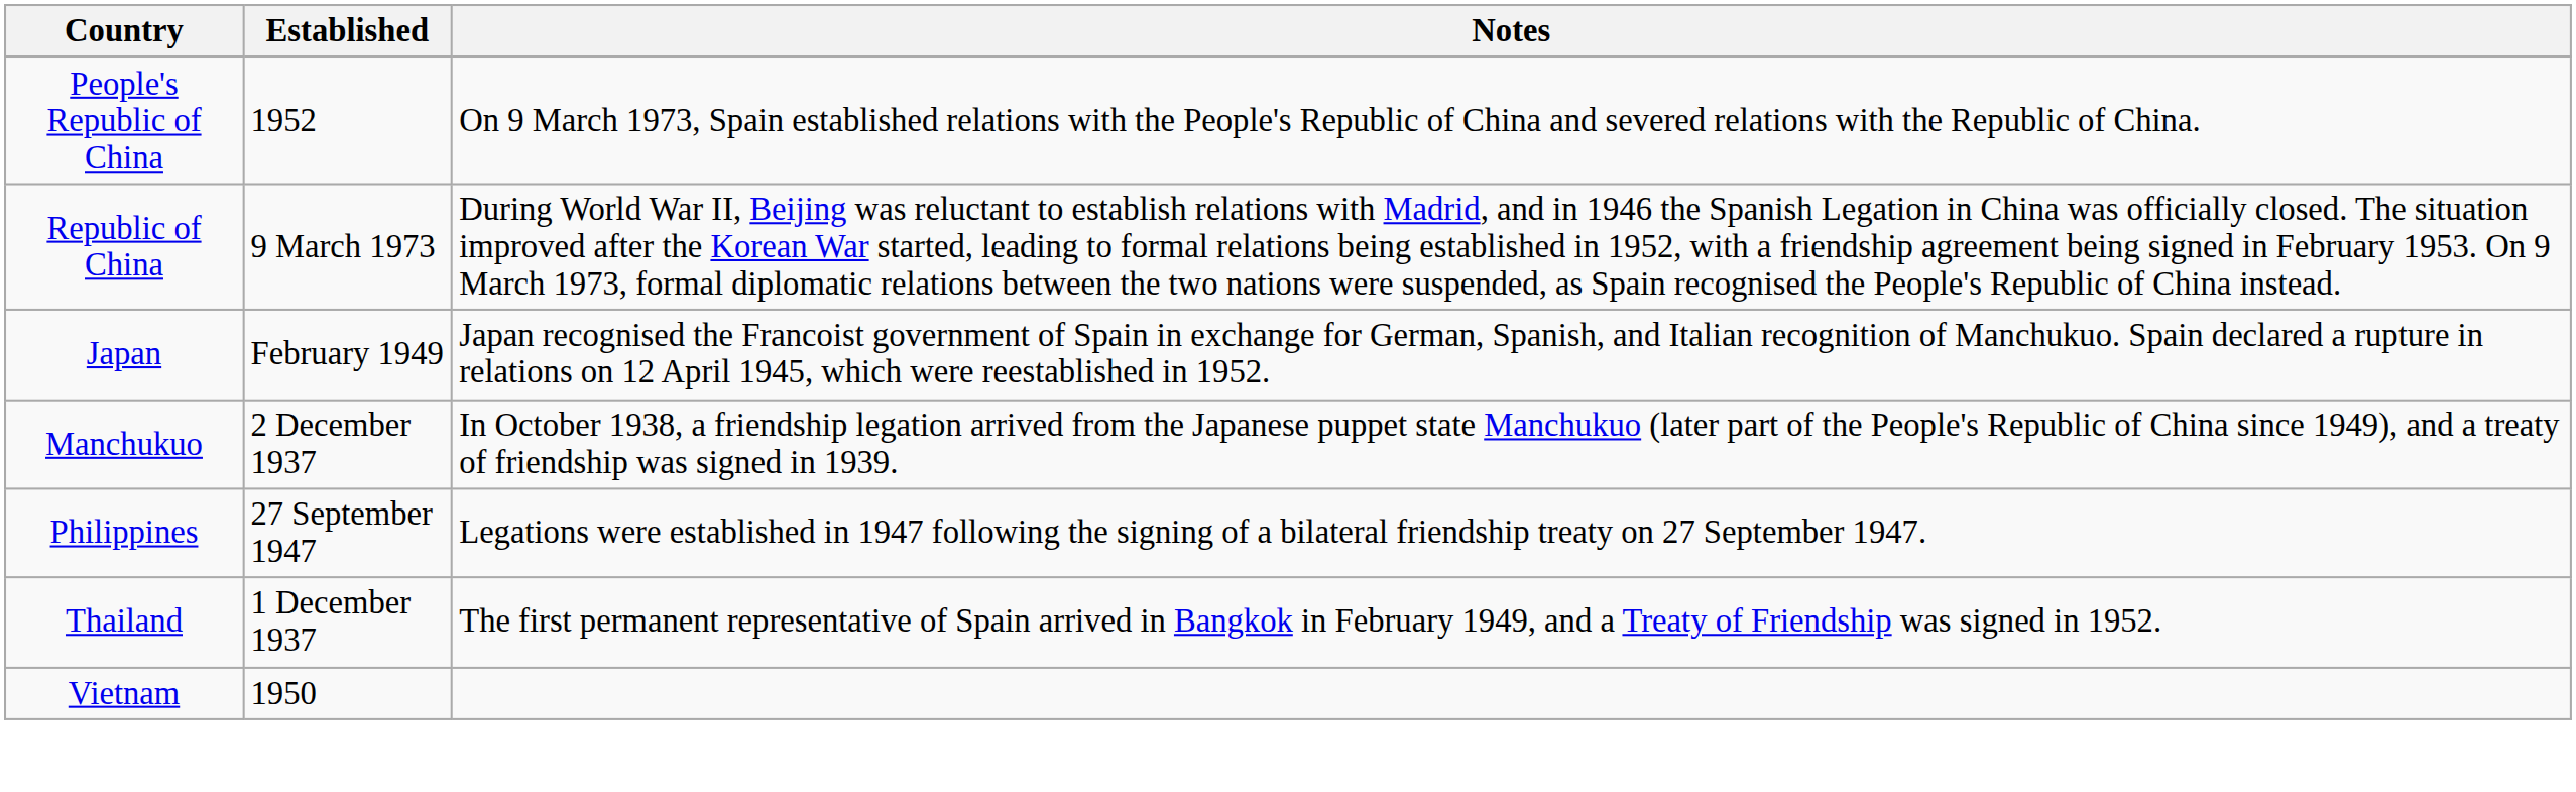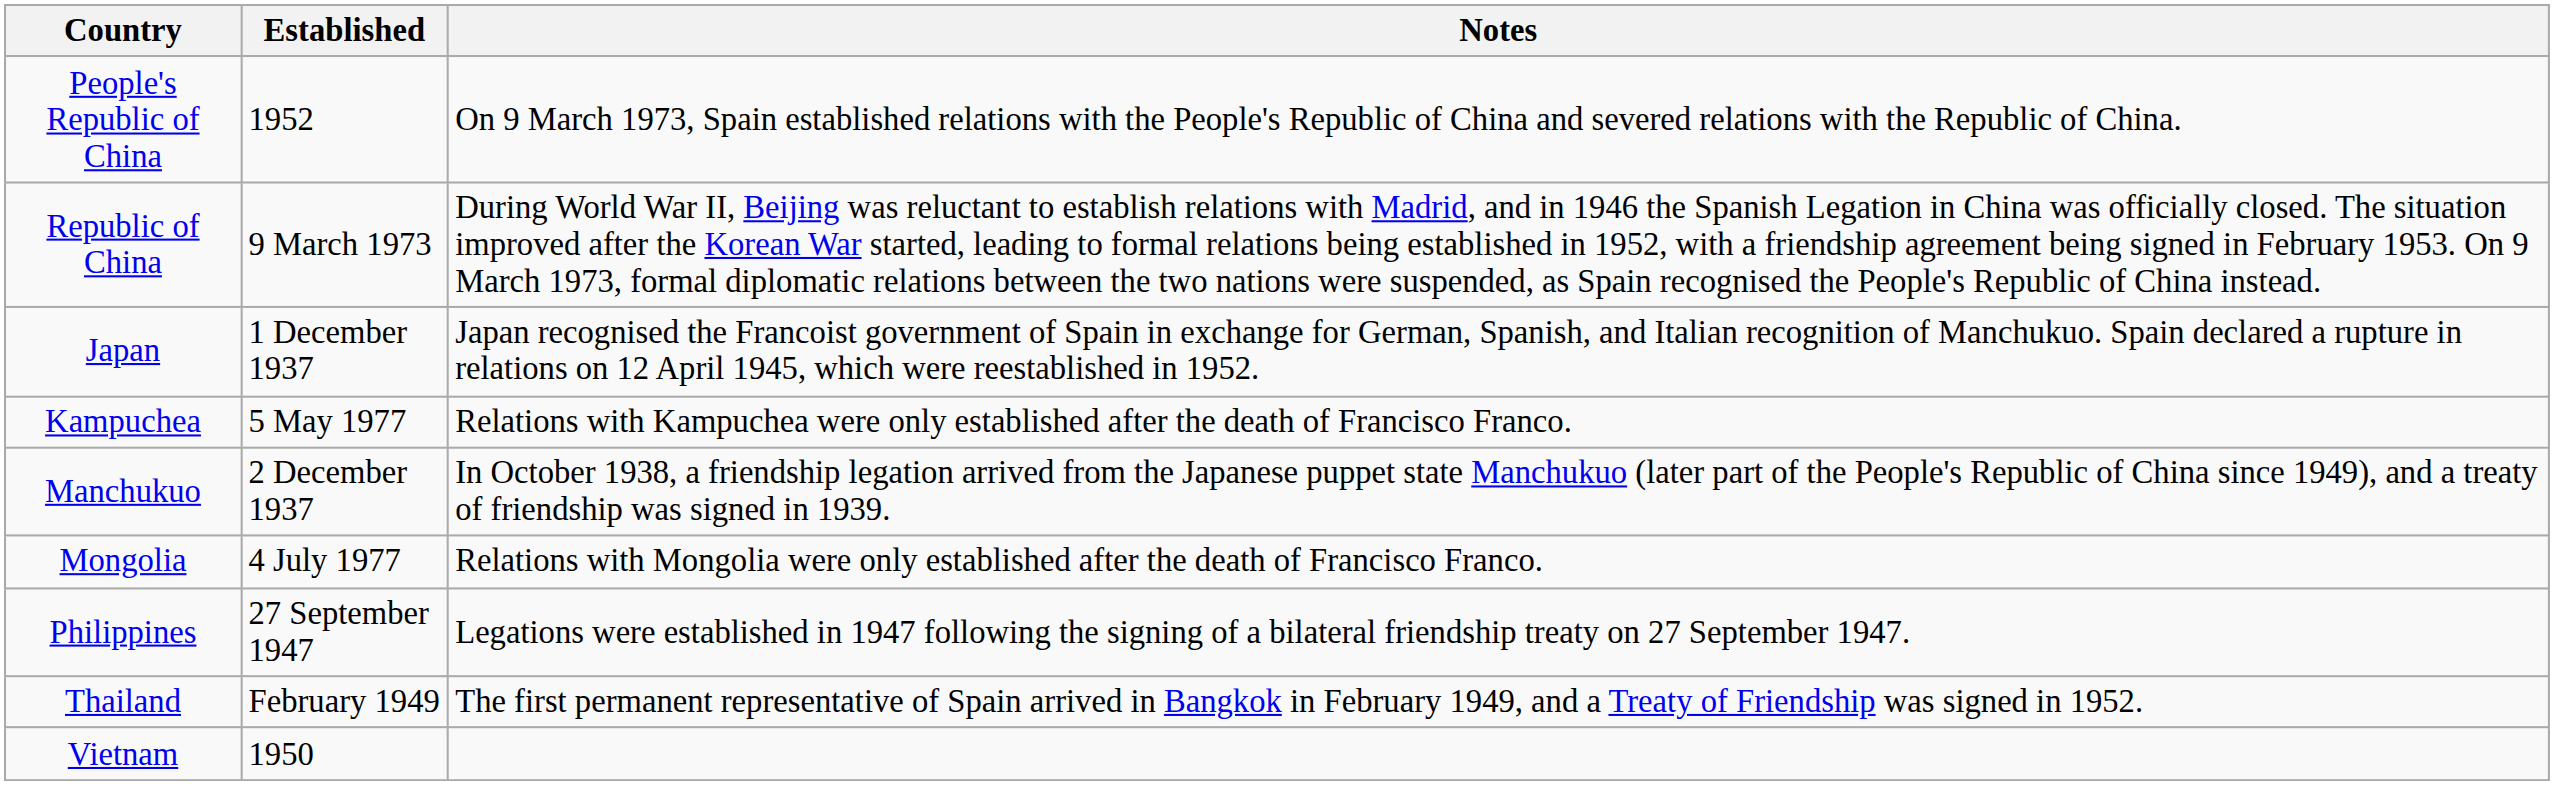Japan | Established: February 1949 -> 1 December 1937
+ row: Kampuchea | 5 May 1977 | Relations with Kampuchea were only established after the death of Francisco Franco.
+ row: Mongolia | 4 July 1977 | Relations with Mongolia were only established after the death of Francisco Franco.
Thailand | Established: 1 December 1937 -> February 1949
